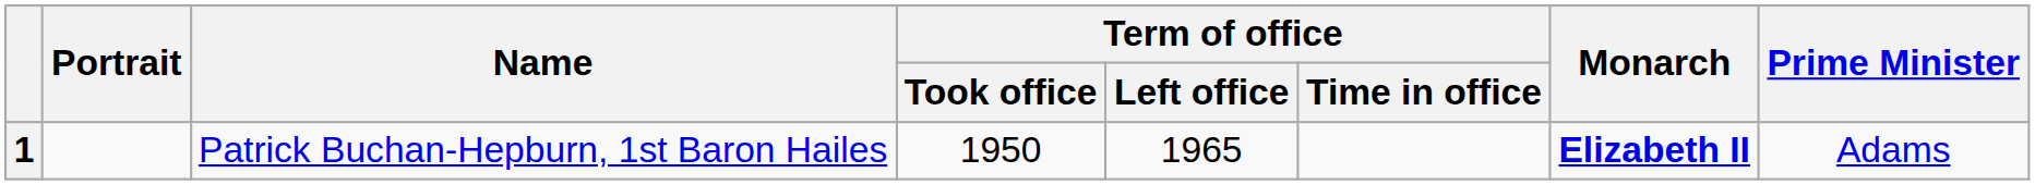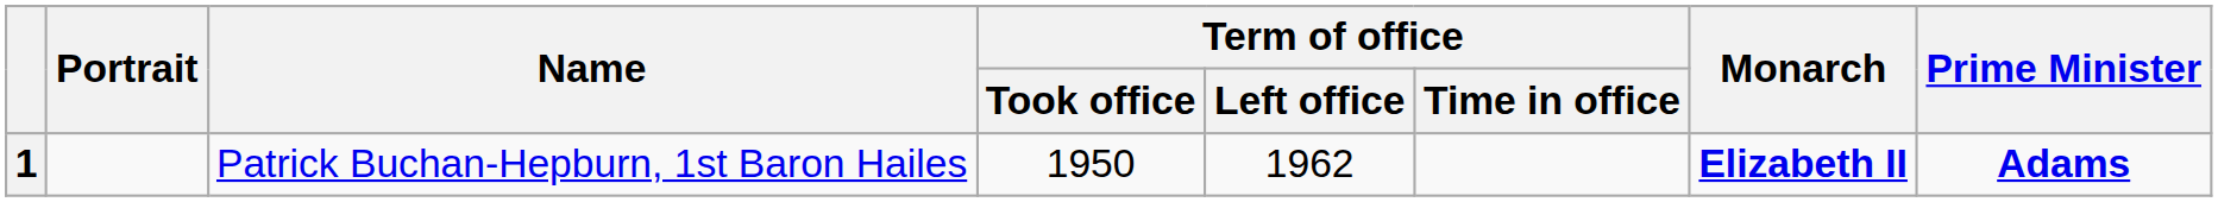1 | Term of office / Left office: 1965 -> 1962
1 | Prime Minister: normal -> bold
